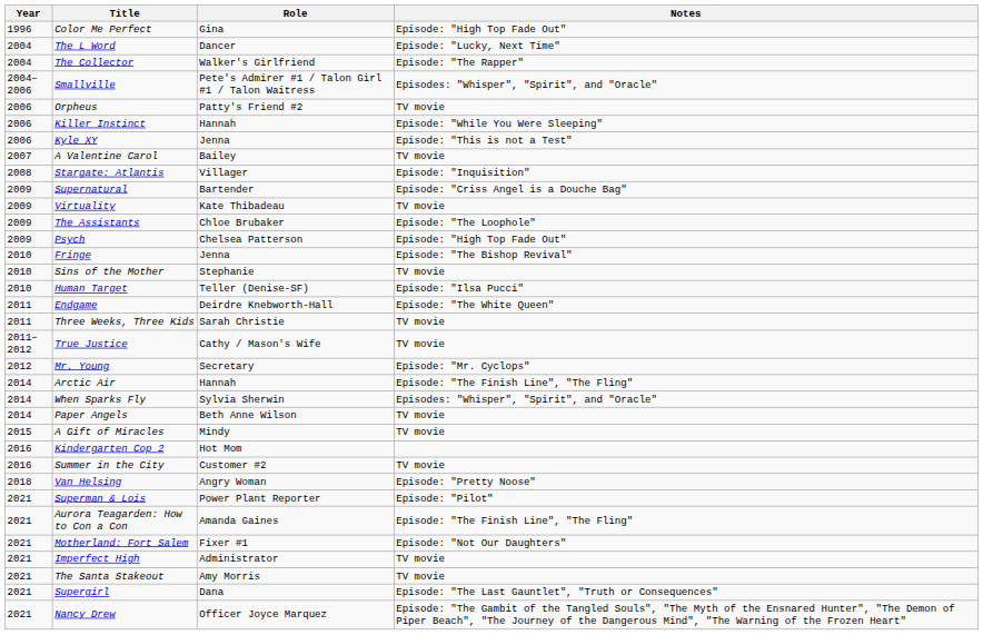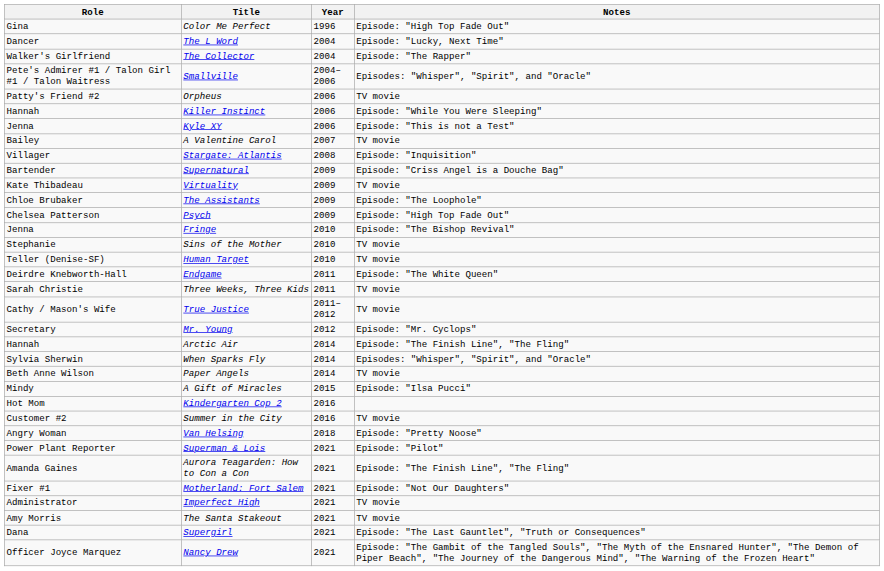columns swapped: Year <-> Role
Human Target | Notes: Episode: "Ilsa Pucci" -> TV movie
A Gift of Miracles | Notes: TV movie -> Episode: "Ilsa Pucci"
